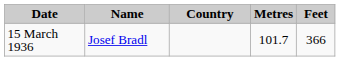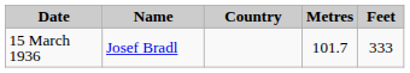15 March 1936 | Feet: 366 -> 333
